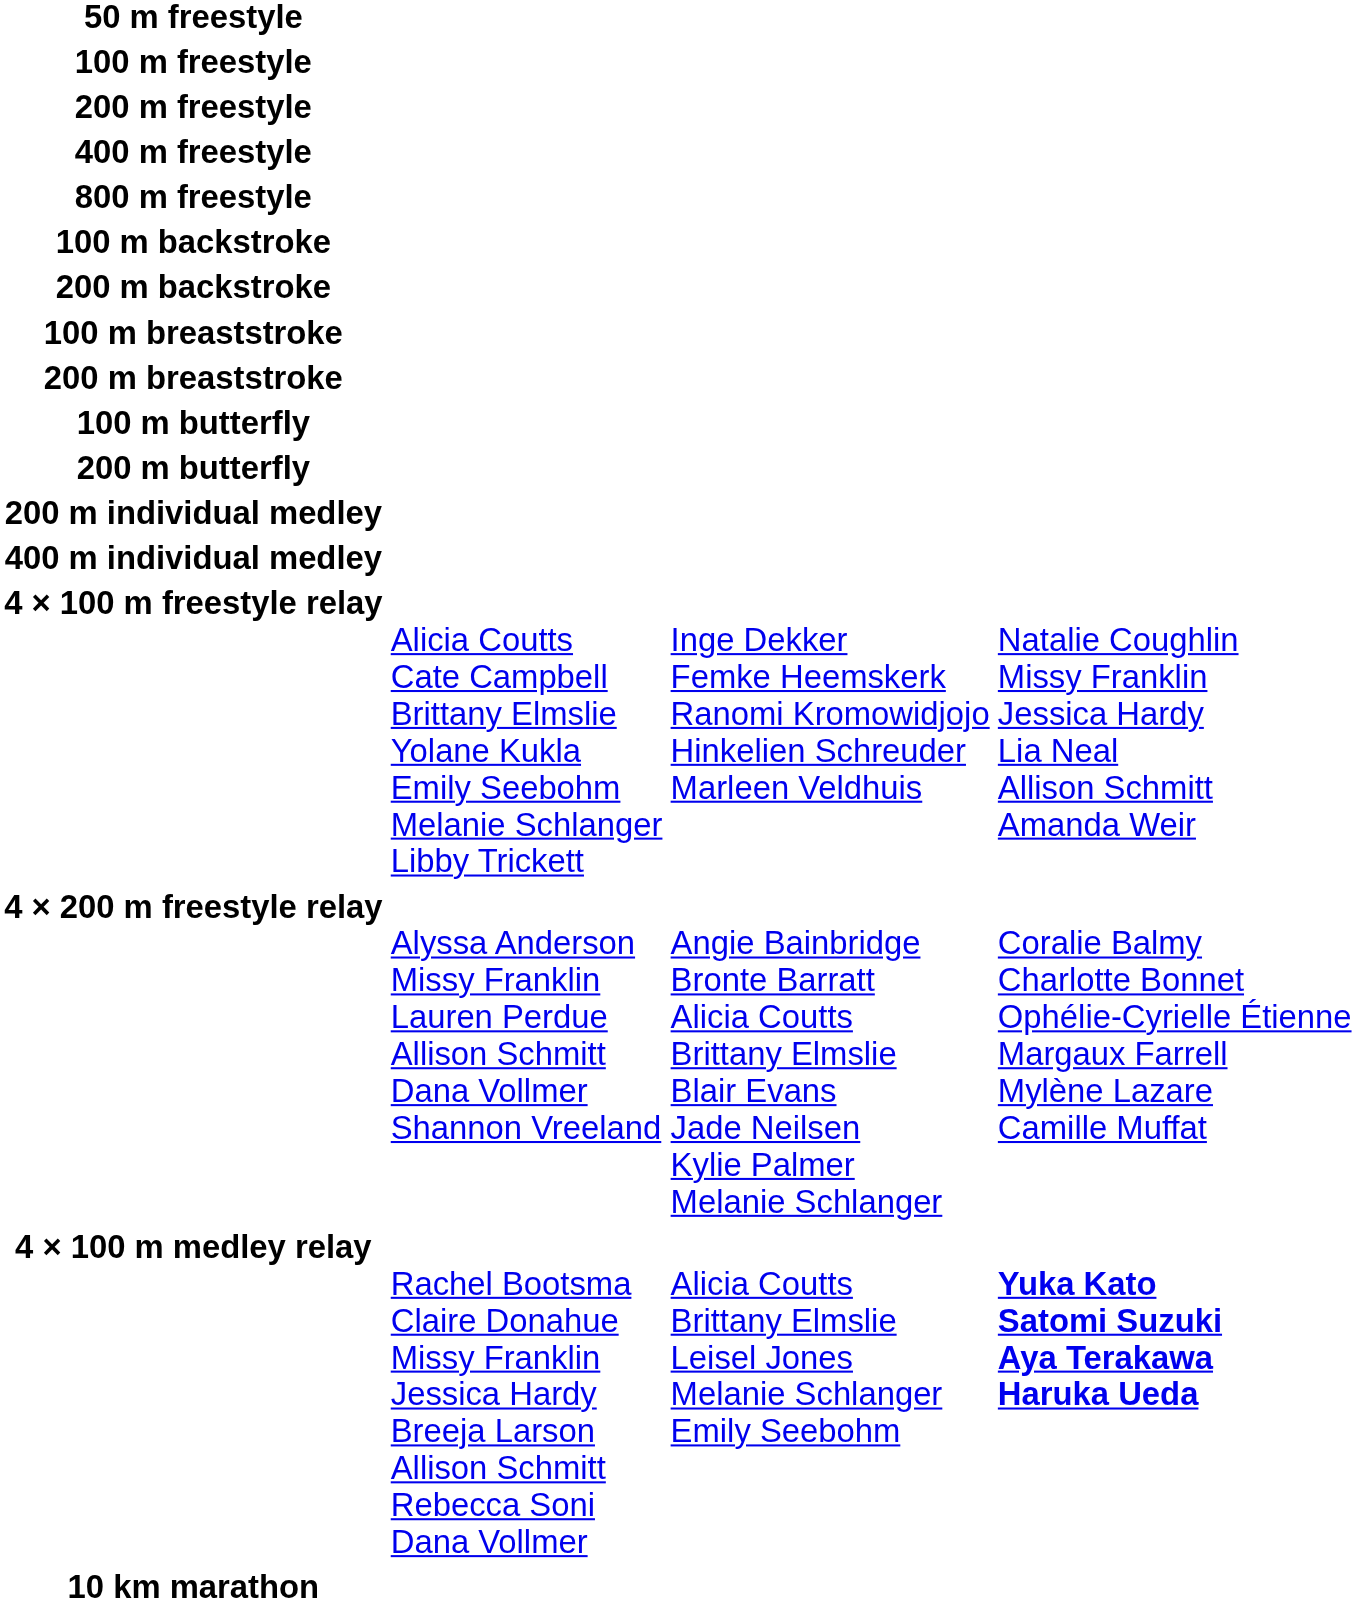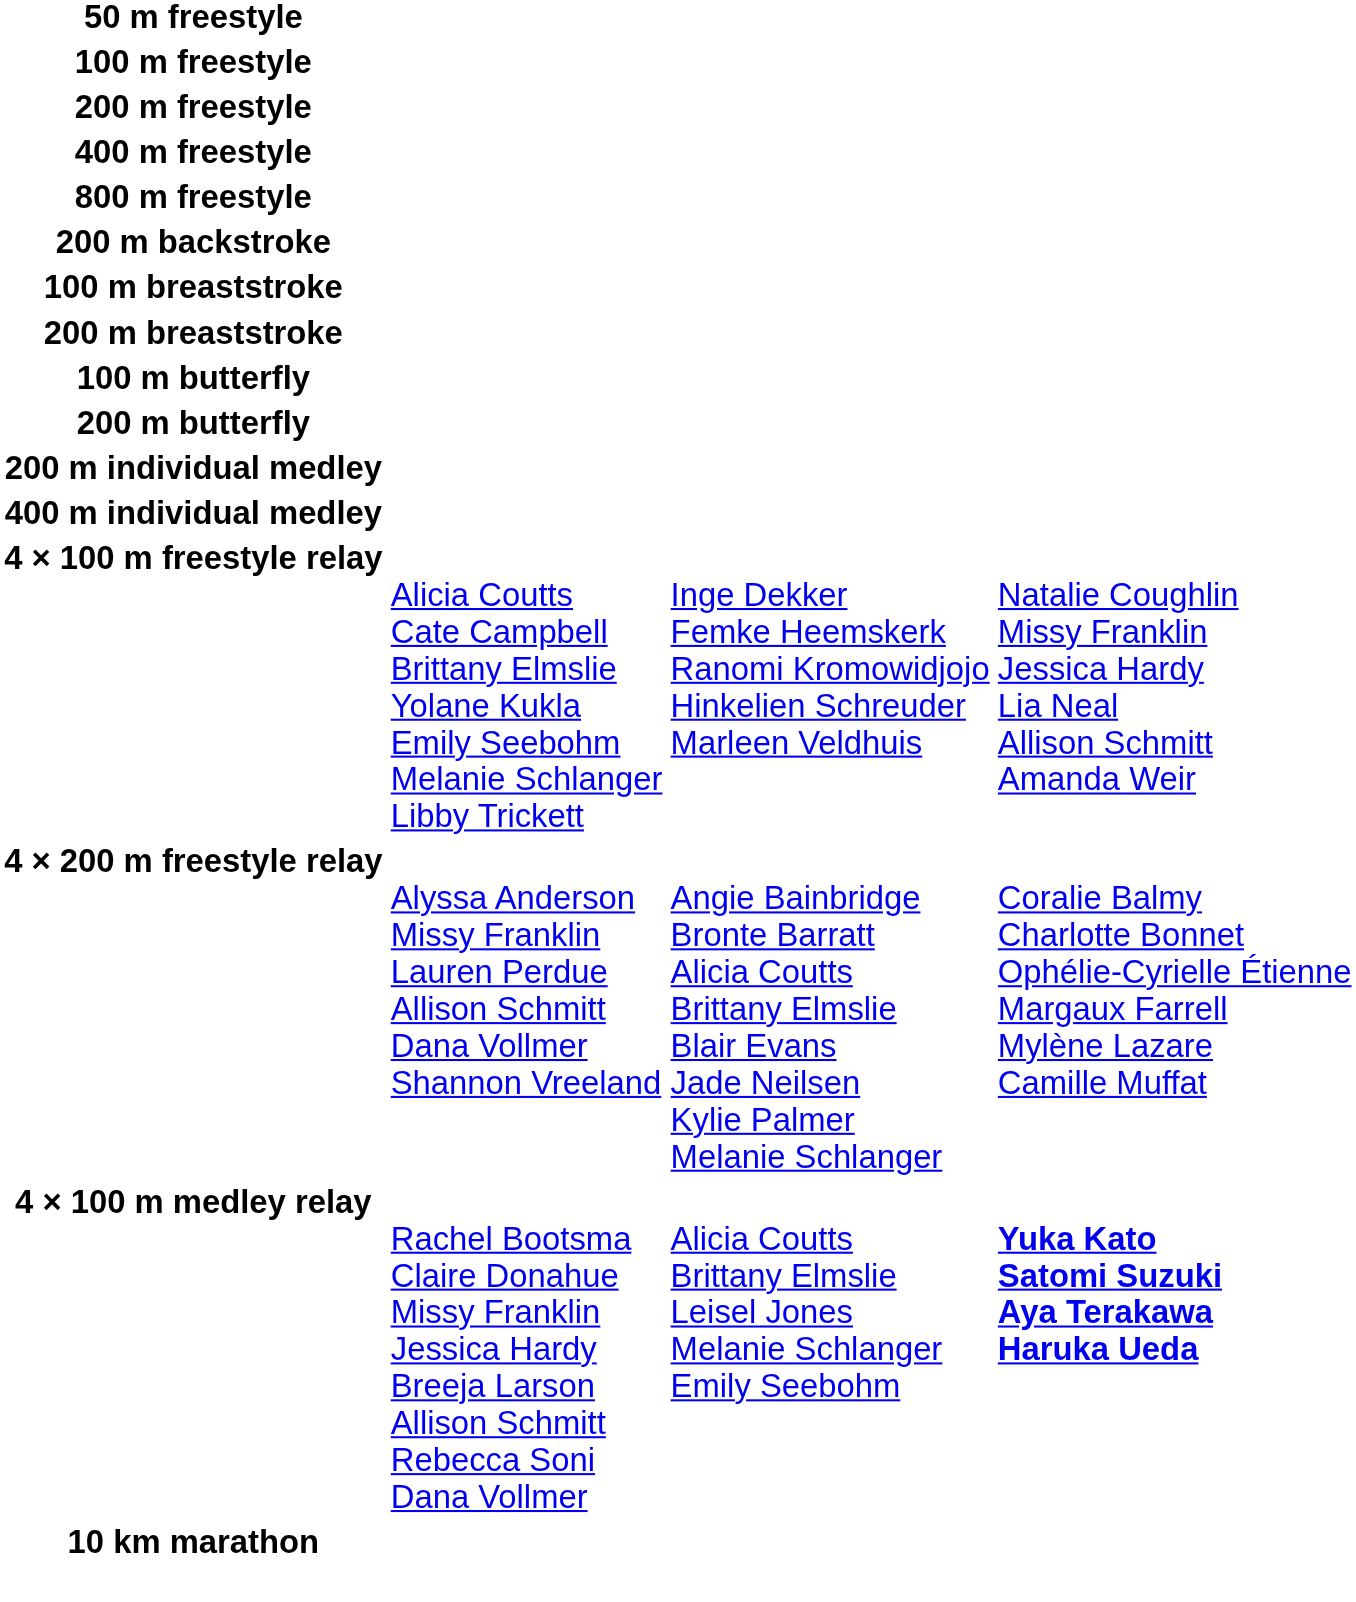- row: 100 m backstroke
